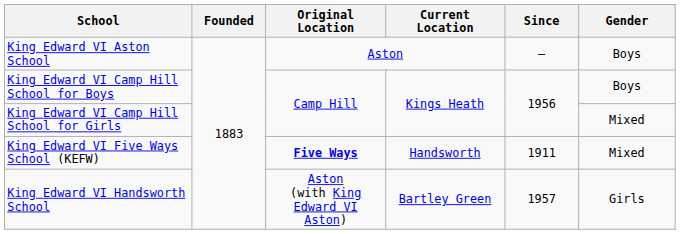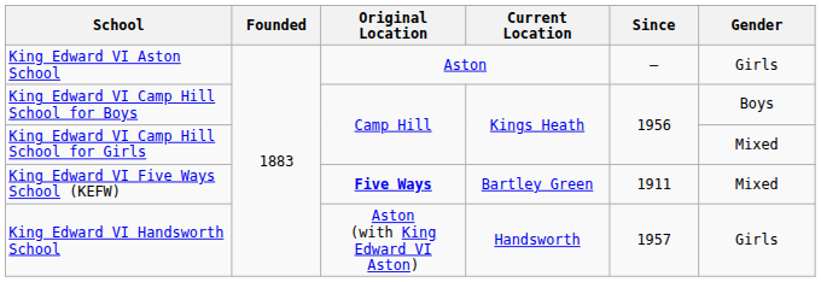King Edward VI Aston School | Gender: Boys -> Girls
King Edward VI Five Ways School (KEFW) | Current Location: Handsworth -> Bartley Green
King Edward VI Handsworth School | Current Location: Bartley Green -> Handsworth
